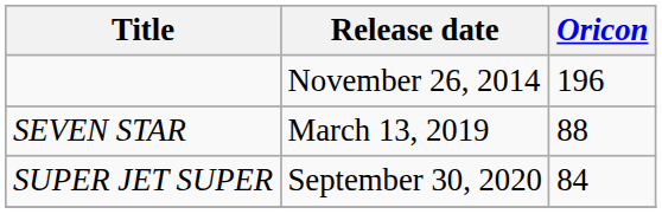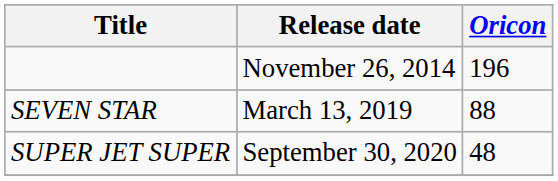SUPER JET SUPER | Oricon: 84 -> 48
